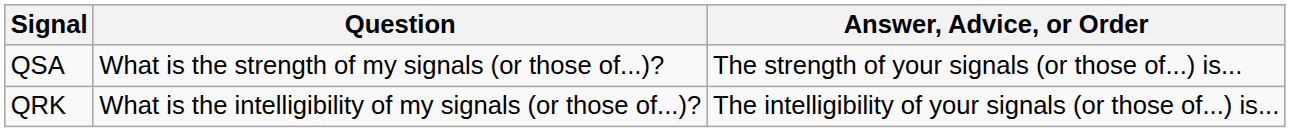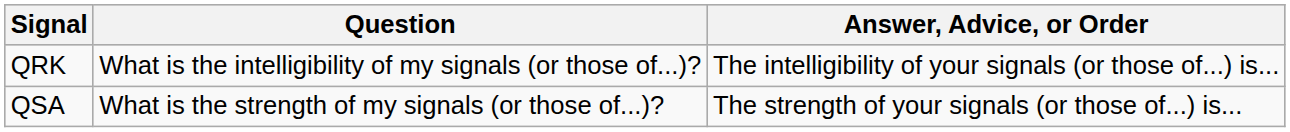rows swapped: QSA <-> QRK
